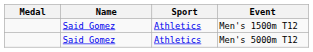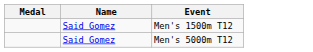- column: Sport | Athletics | Athletics
